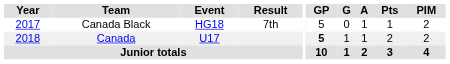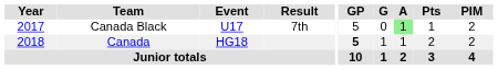Canada Black | Event: HG18 -> U17
Canada Black | A: no background -> lightgreen background
Canada | Event: U17 -> HG18
